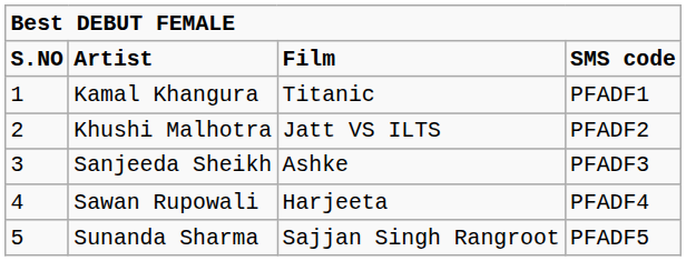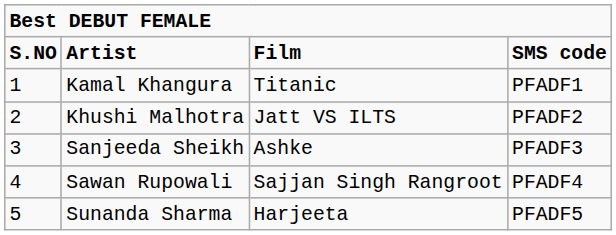Sawan Rupowali | column 3: Harjeeta -> Sajjan Singh Rangroot
Sunanda Sharma | column 3: Sajjan Singh Rangroot -> Harjeeta
